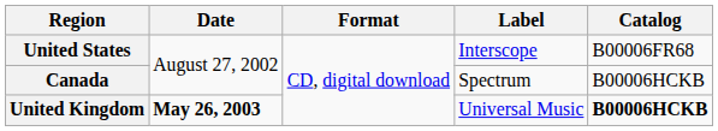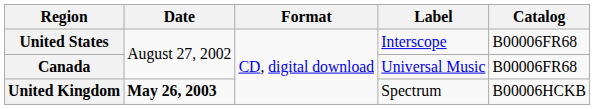Canada | Label: Spectrum -> Universal Music
Canada | Catalog: B00006HCKB -> B00006FR68
United Kingdom | Label: Universal Music -> Spectrum
United Kingdom | Catalog: bold -> normal
